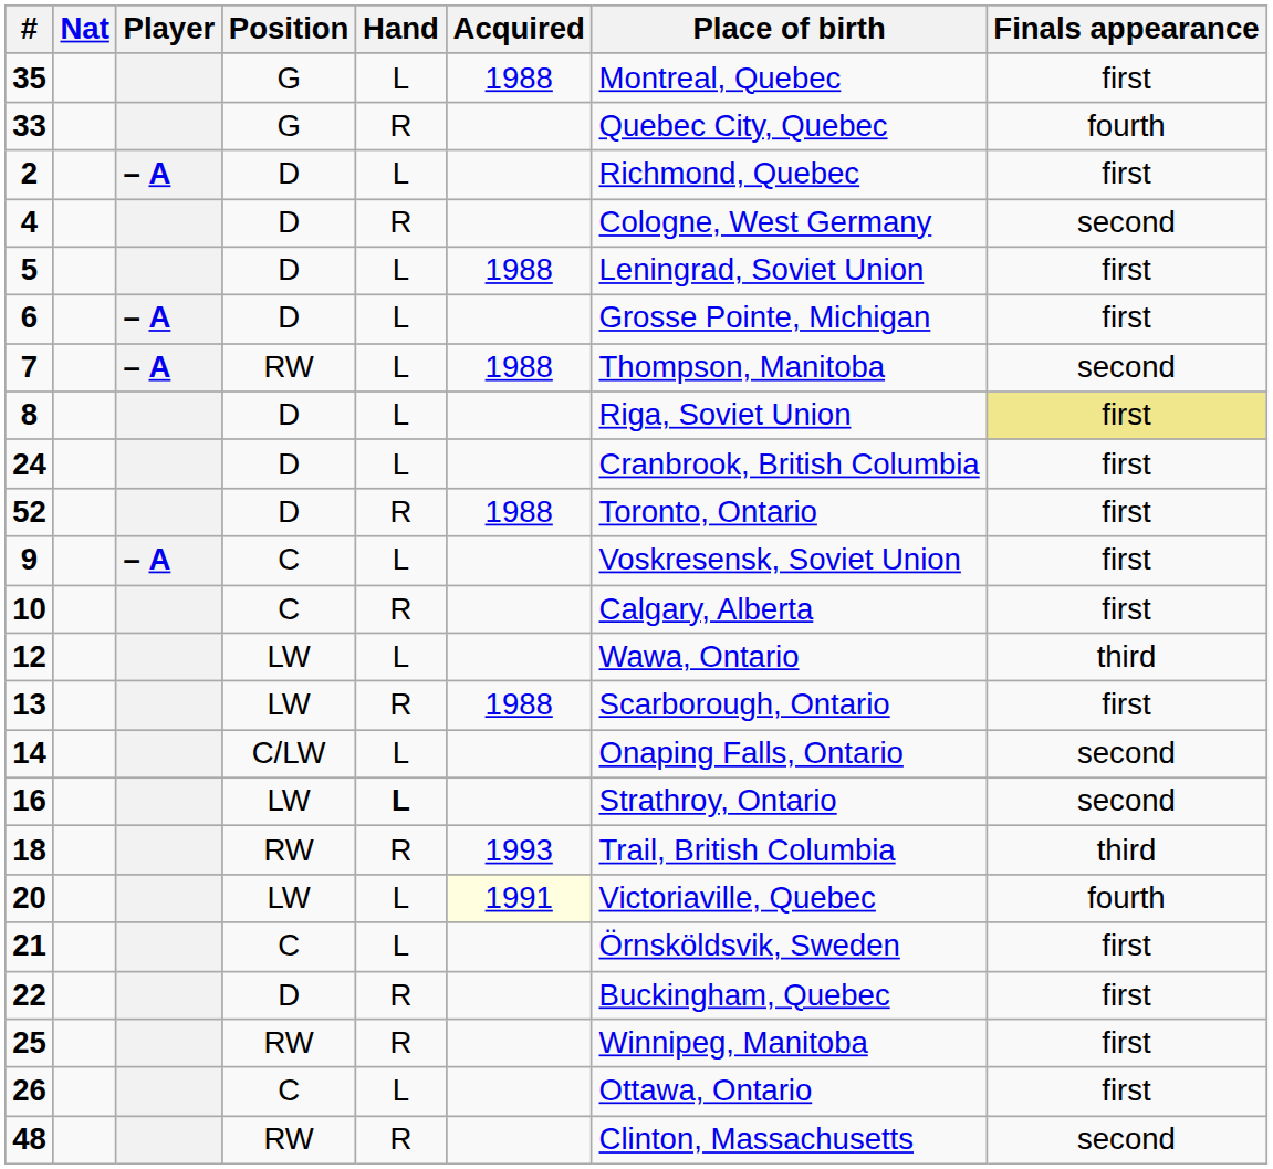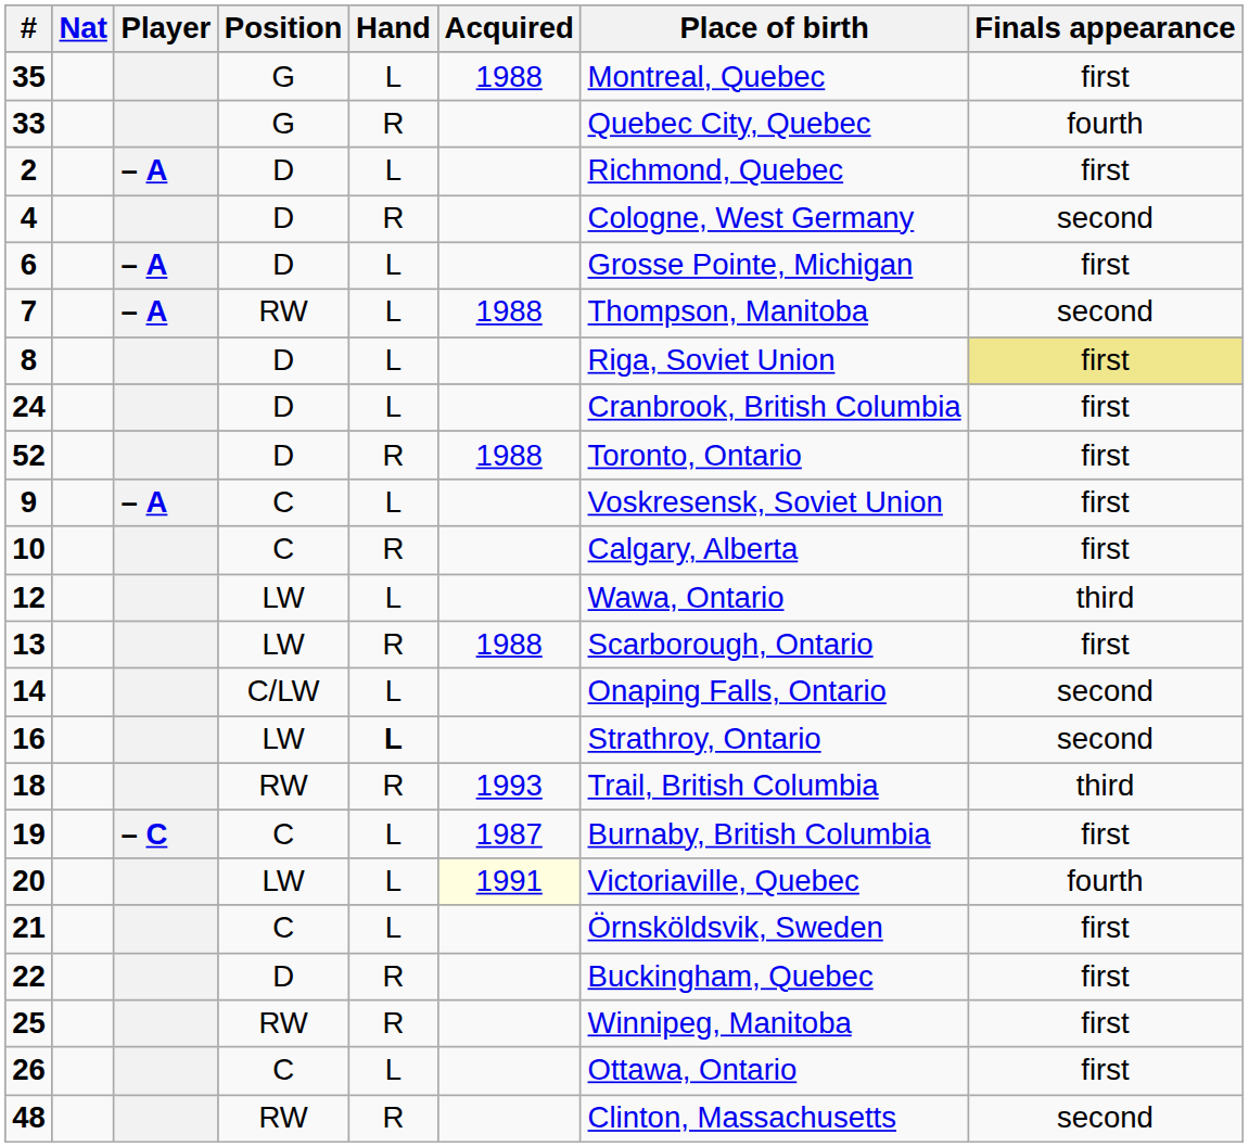- row: 5 | D | L | 1988 | Leningrad, Soviet Union | first
+ row: 19 | – C | C | L | 1987 | Burnaby, British Columbia | first
